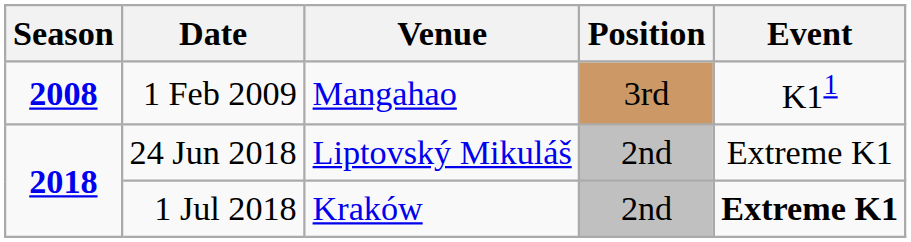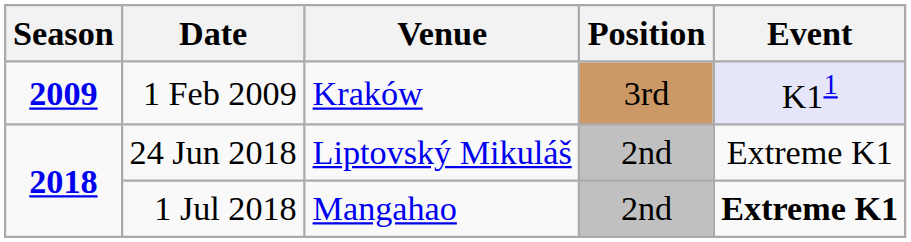1 Feb 2009 | Season: 2008 -> 2009
1 Feb 2009 | Venue: Mangahao -> Kraków
1 Feb 2009 | Event: no background -> lavender background
1 Jul 2018 | Venue: Kraków -> Mangahao
